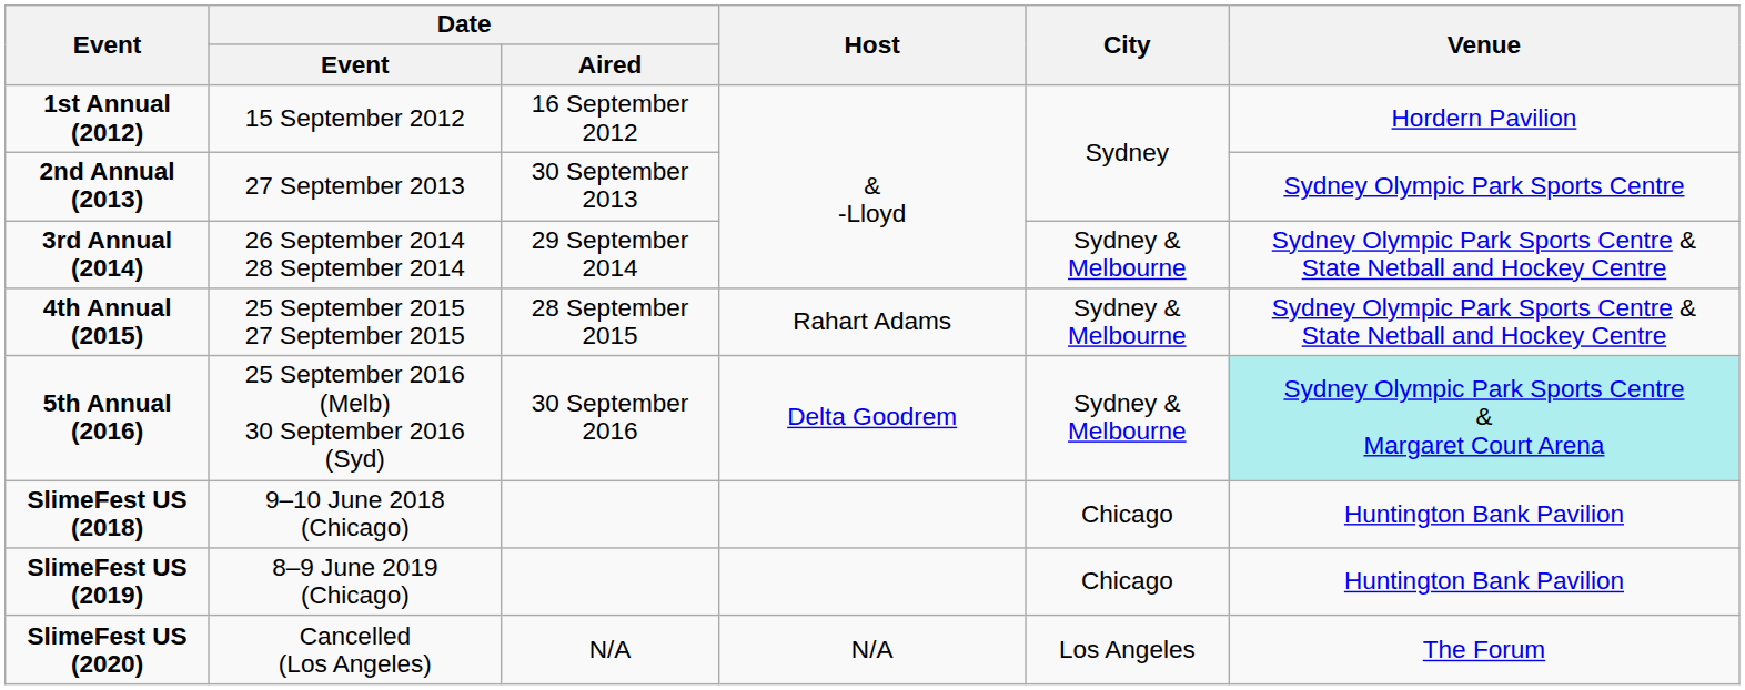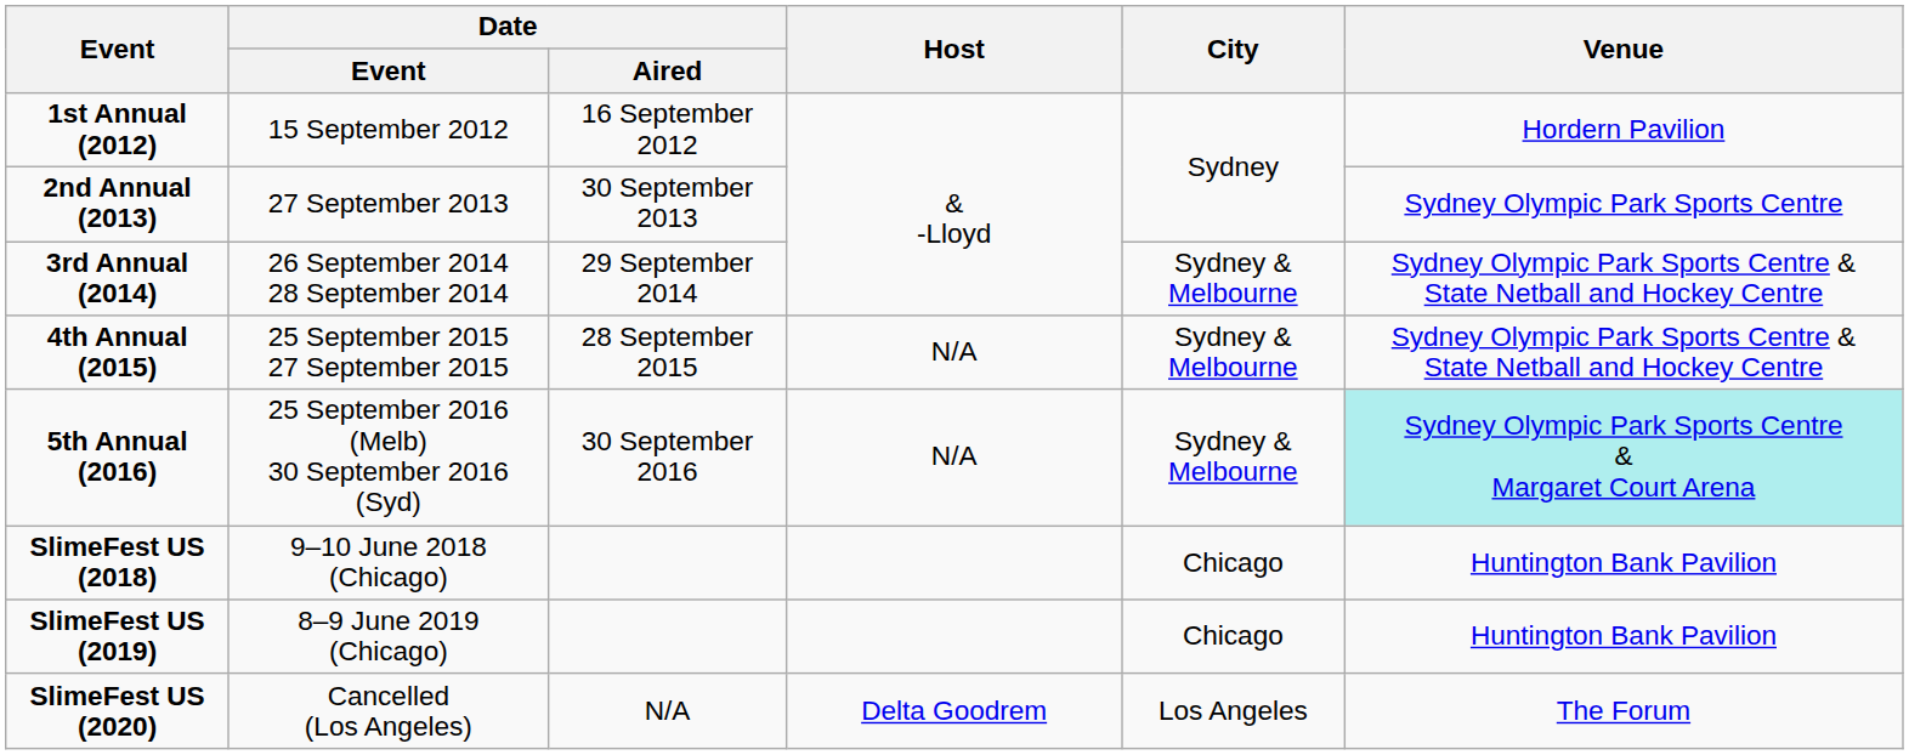4th Annual (2015) | Host: Rahart Adams -> N/A
5th Annual (2016) | Host: Delta Goodrem -> N/A
SlimeFest US (2020) | Host: N/A -> Delta Goodrem
